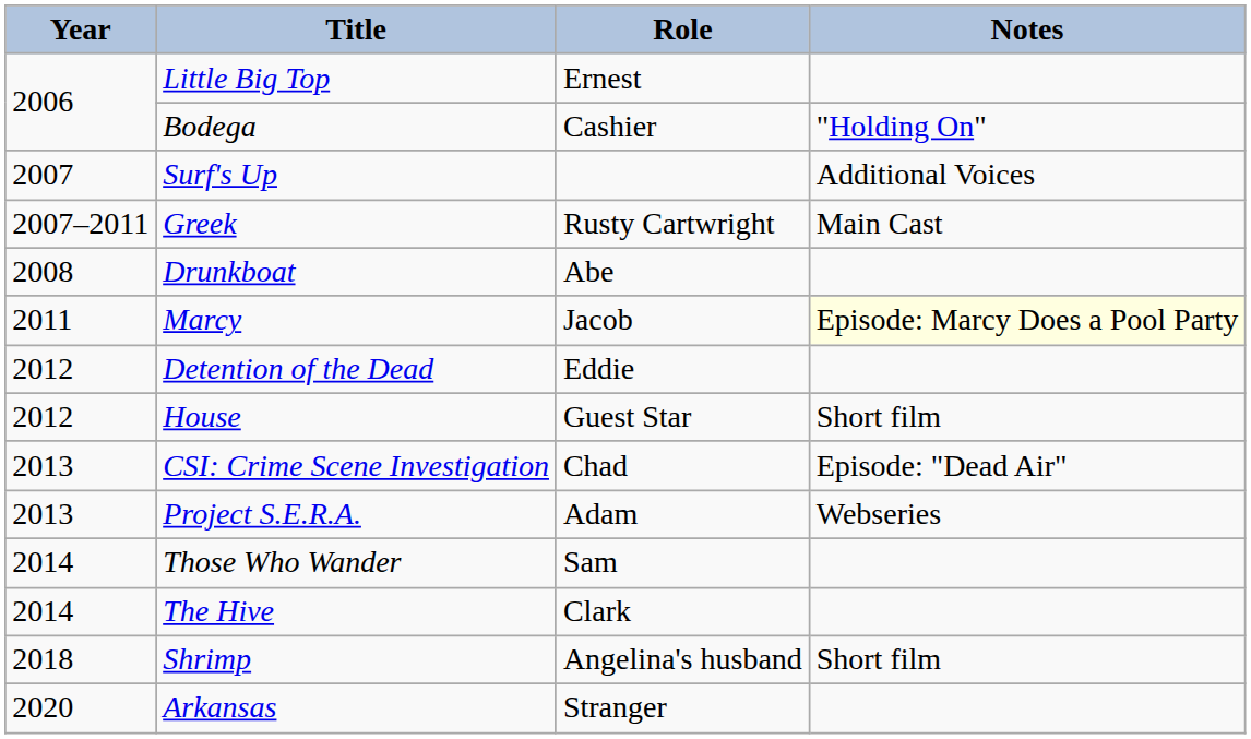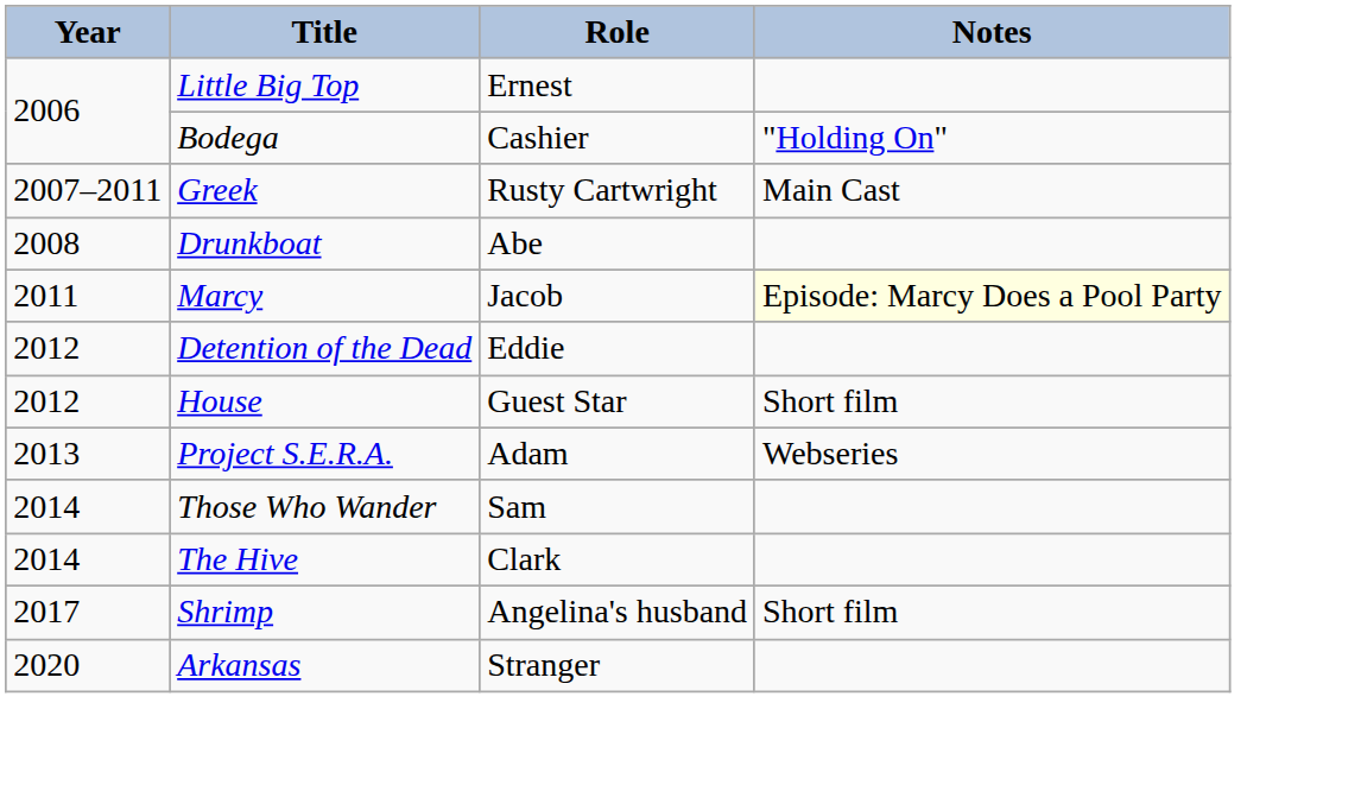- row: 2007 | Surf's Up | Additional Voices
- row: 2013 | CSI: Crime Scene Investigation | Chad | Episode: "Dead Air"
Shrimp | Year: 2018 -> 2017
